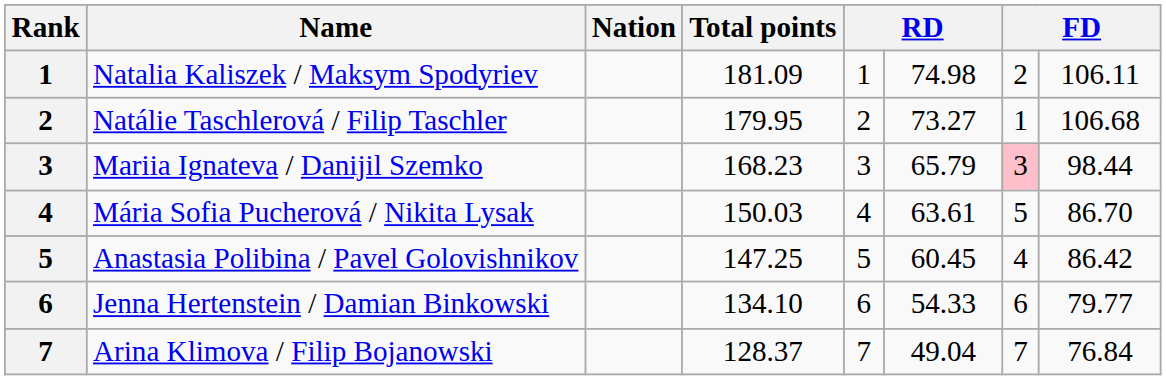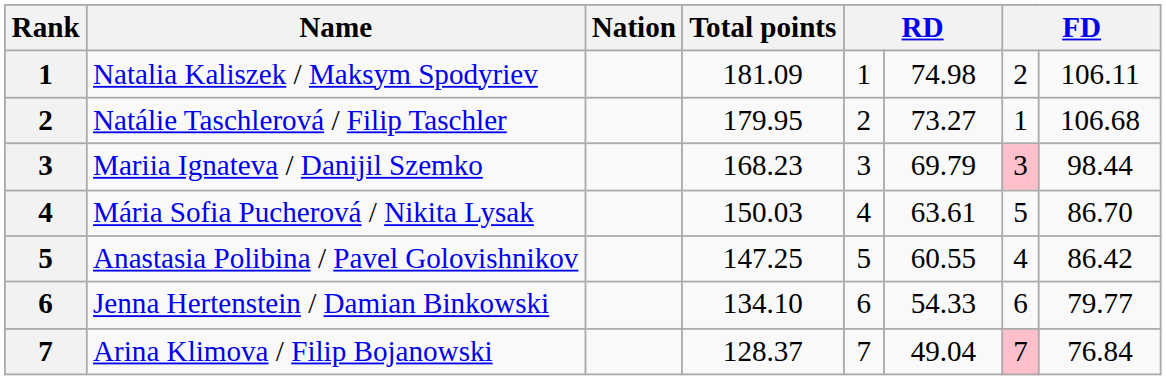Mariia Ignateva / Danijil Szemko | column 6: 65.79 -> 69.79
Anastasia Polibina / Pavel Golovishnikov | column 6: 60.45 -> 60.55
Arina Klimova / Filip Bojanowski | column 7: no background -> pink background
